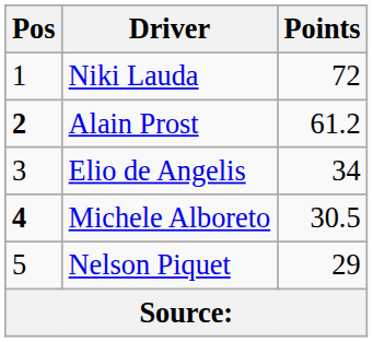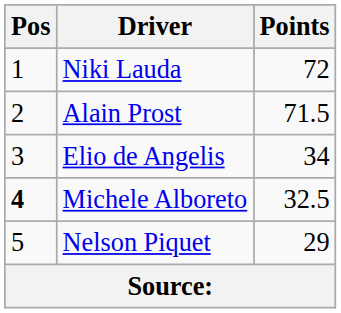Alain Prost | Pos: bold -> normal
Alain Prost | Points: 61.2 -> 71.5
Michele Alboreto | Points: 30.5 -> 32.5
